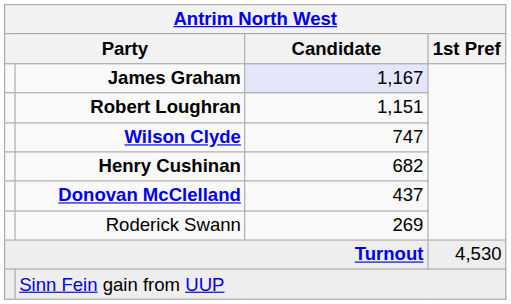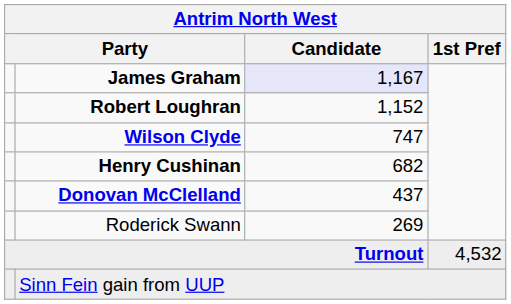Robert Loughran | Candidate: 1,151 -> 1,152
Turnout | 1st Pref: 4,530 -> 4,532
